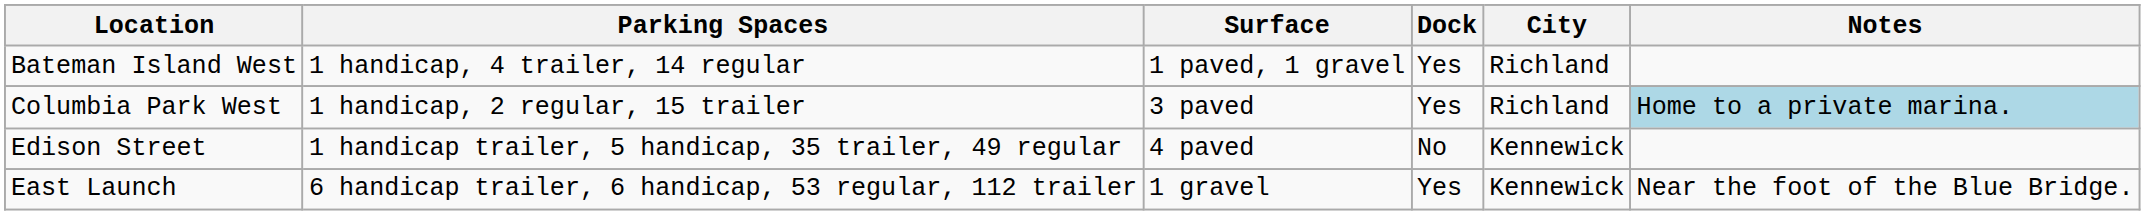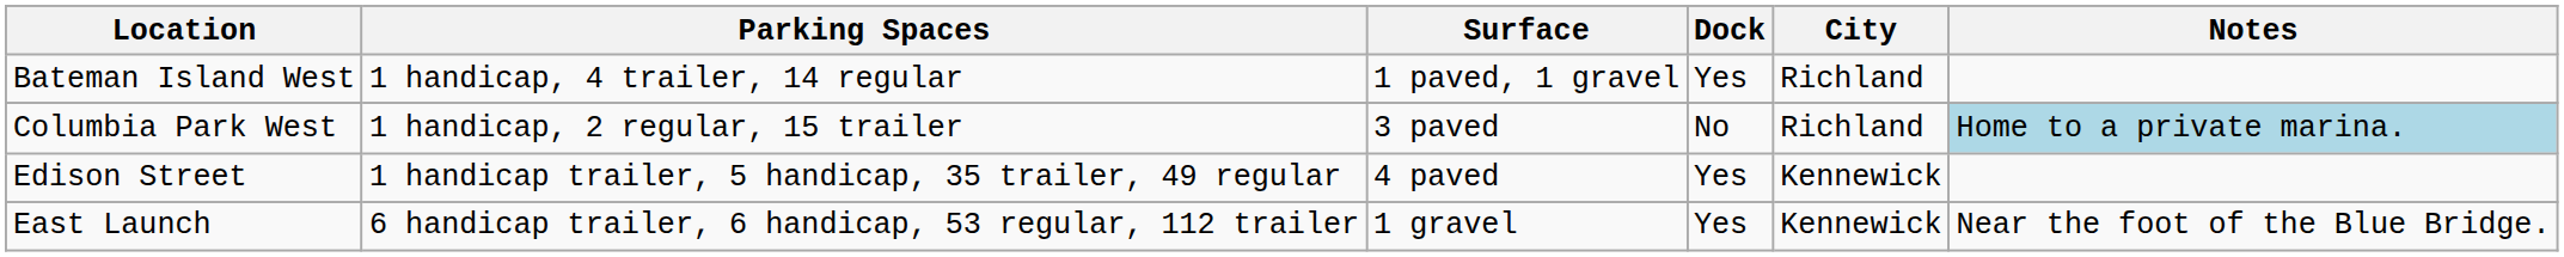Columbia Park West | Dock: Yes -> No
Edison Street | Dock: No -> Yes
